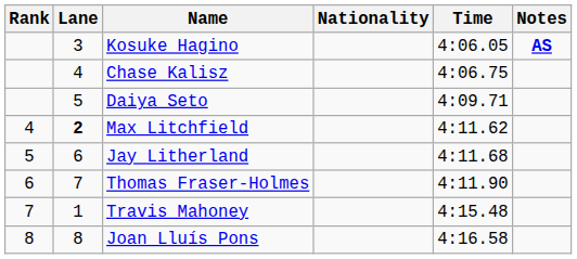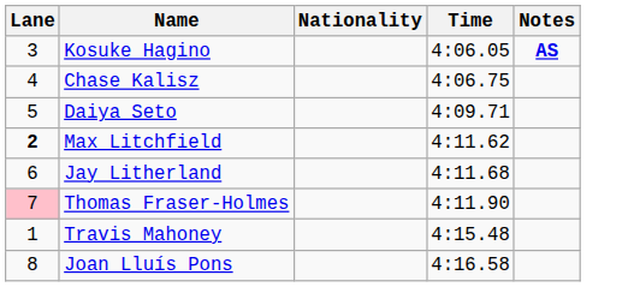- column: Rank | 4 | 5 | 6 | 7 | 8
Thomas Fraser-Holmes | Lane: no background -> pink background
